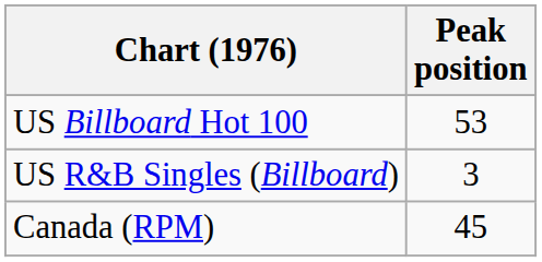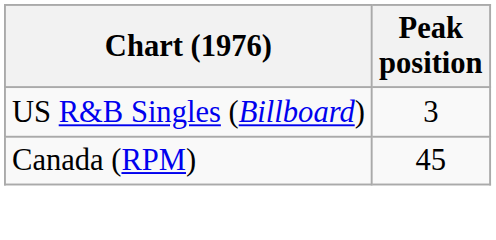- row: US Billboard Hot 100 | 53
